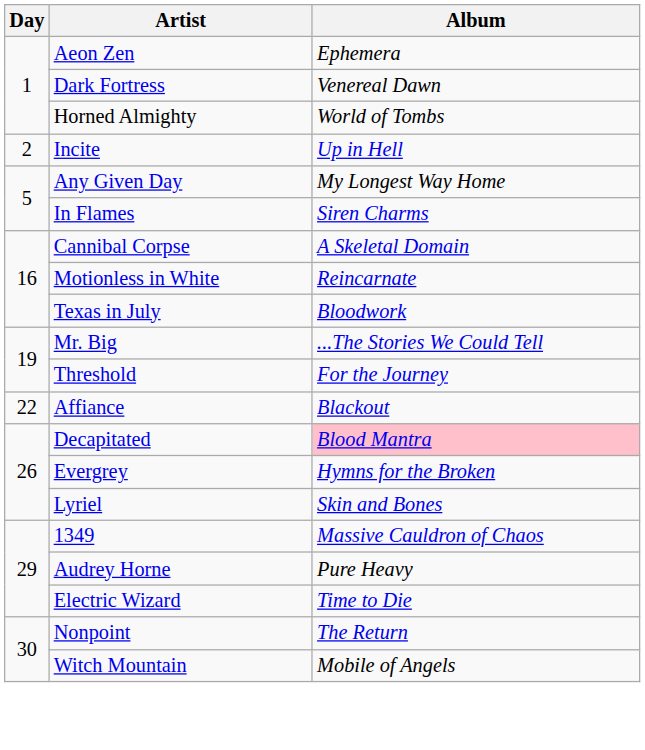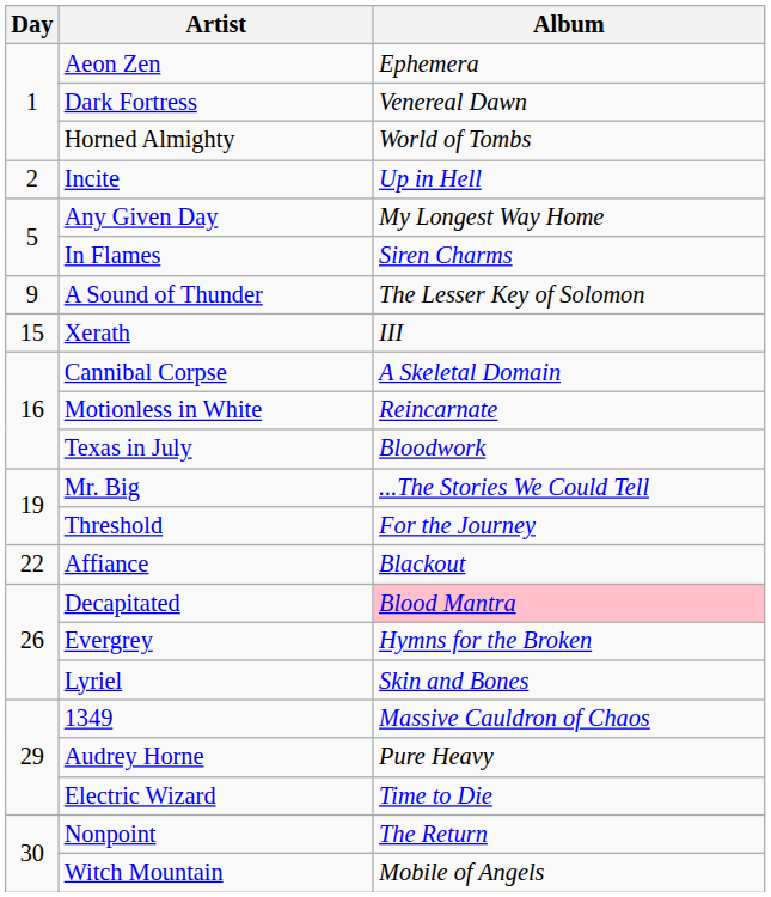+ row: 9 | A Sound of Thunder | The Lesser Key of Solomon
+ row: 15 | Xerath | III
